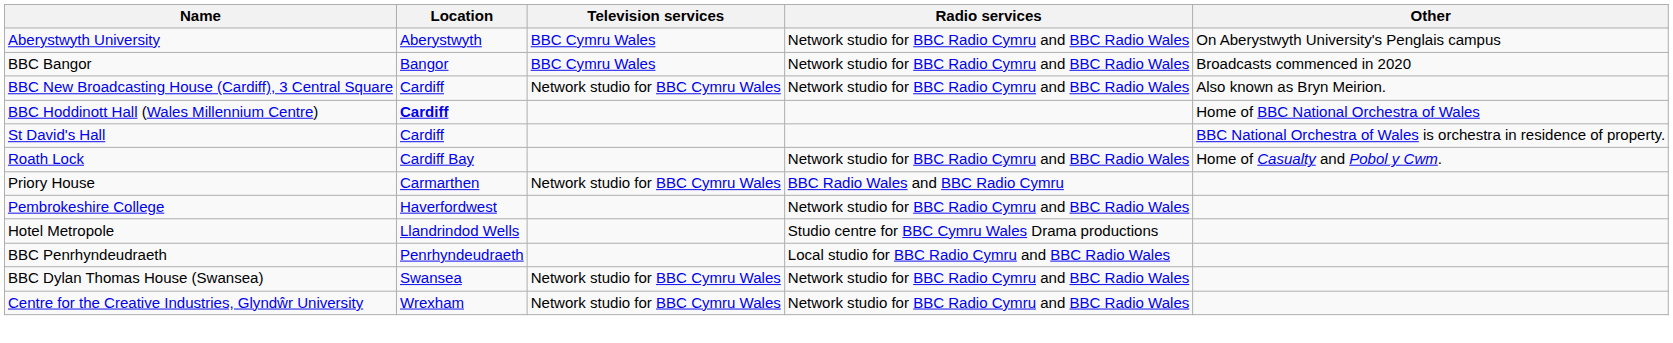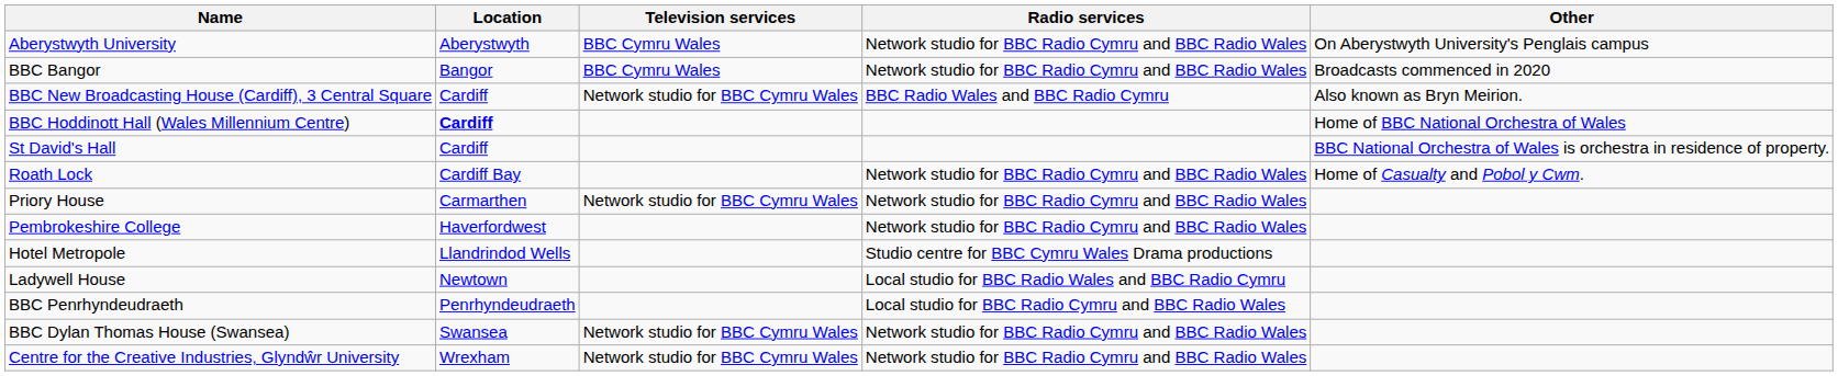BBC New Broadcasting House (Cardiff), 3 Central Square | Radio services: Network studio for BBC Radio Cymru and BBC Radio Wales -> BBC Radio Wales and BBC Radio Cymru
Priory House | Radio services: BBC Radio Wales and BBC Radio Cymru -> Network studio for BBC Radio Cymru and BBC Radio Wales
+ row: Ladywell House | Newtown | Local studio for BBC Radio Wales and BBC Radio Cymru
